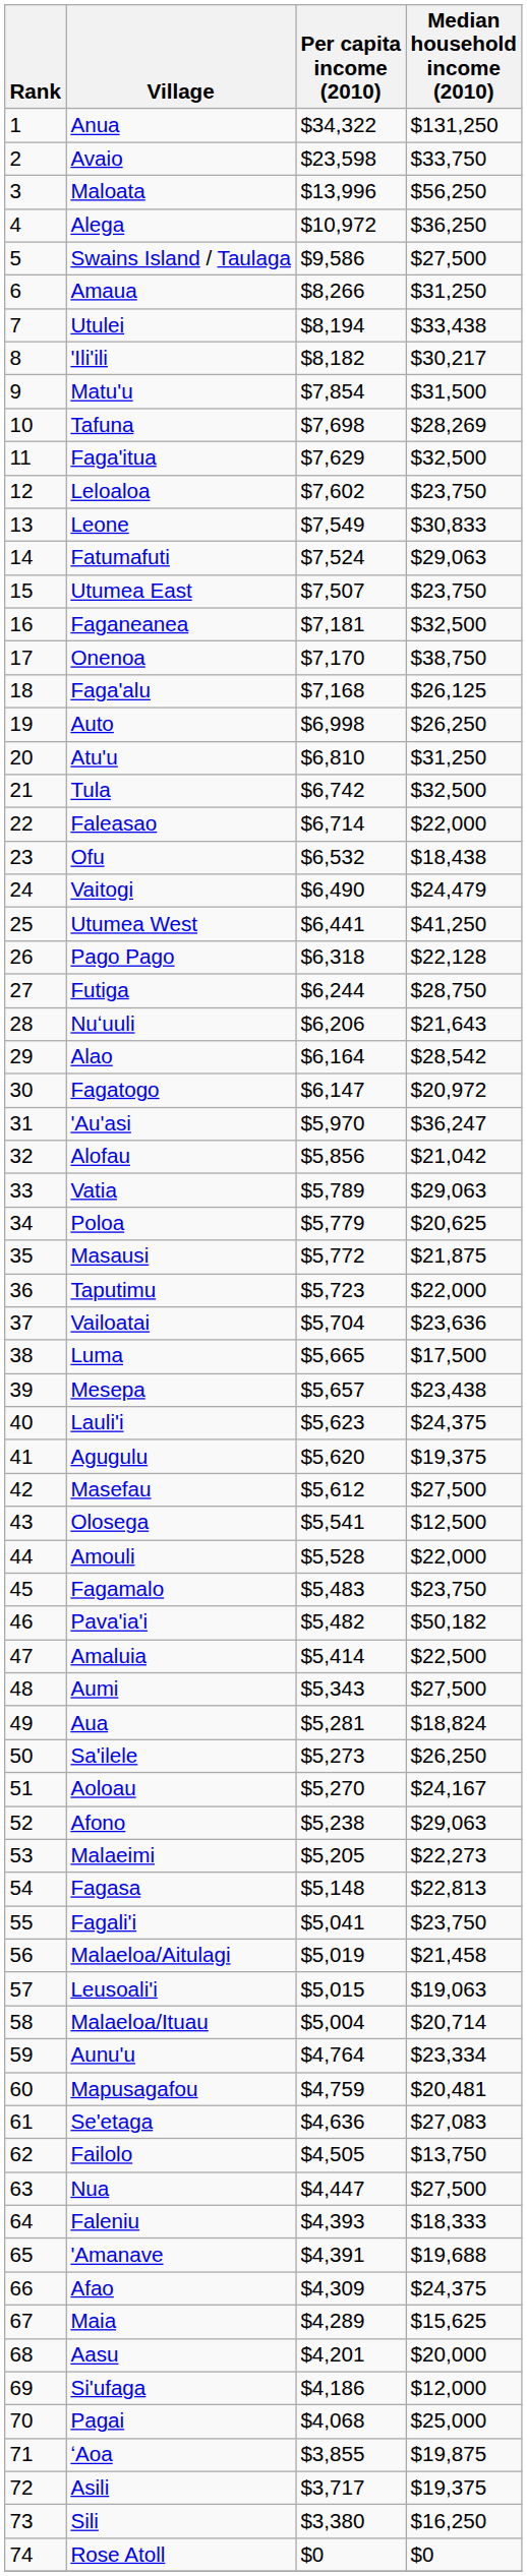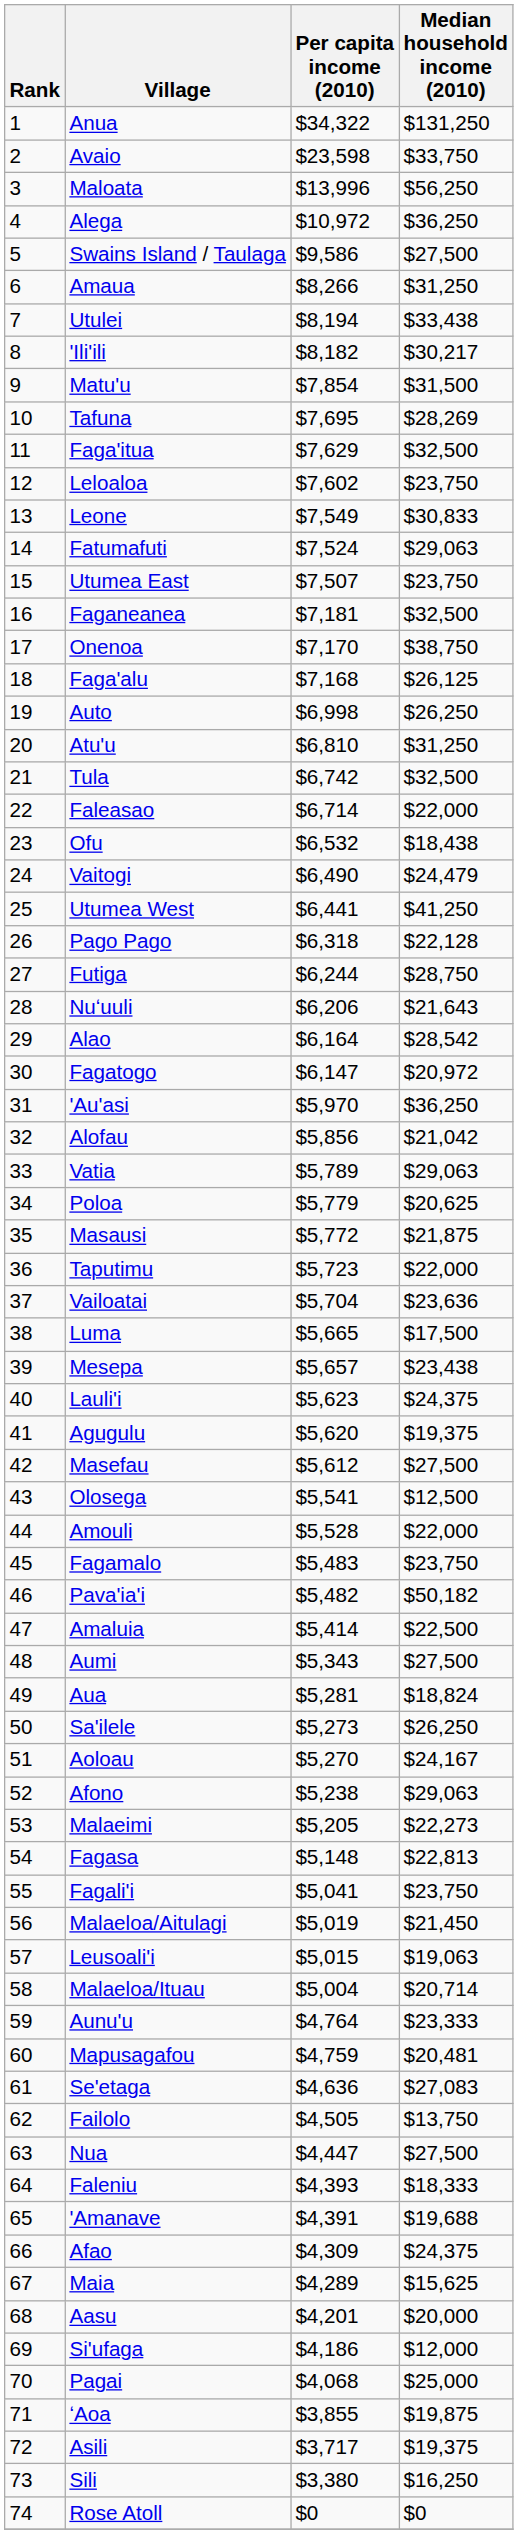Tafuna | Per capita income (2010): $7,698 -> $7,695
'Au'asi | Median household income (2010): $36,247 -> $36,250
Malaeloa/Aitulagi | Median household income (2010): $21,458 -> $21,450
Aunu'u | Median household income (2010): $23,334 -> $23,333
